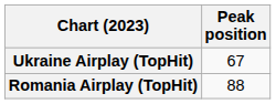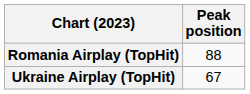rows swapped: Romania Airplay (TopHit) <-> Ukraine Airplay (TopHit)
